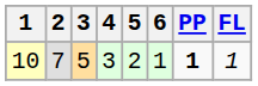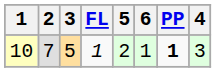columns swapped: 4 <-> FL
